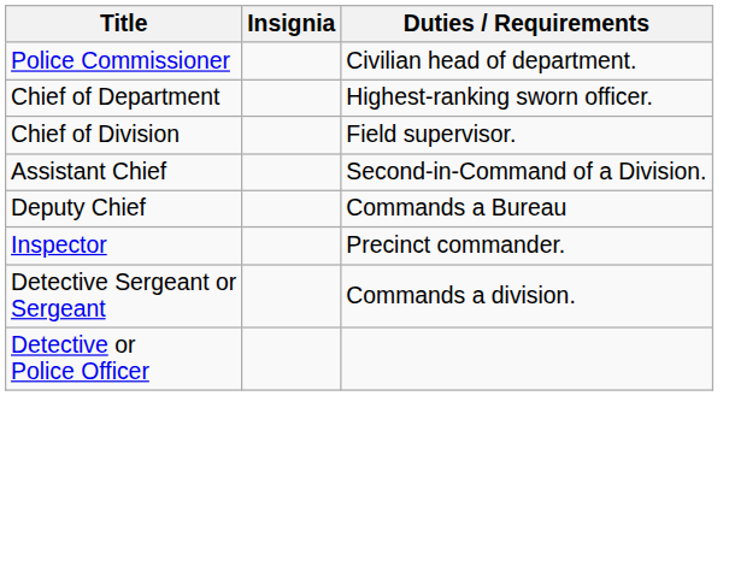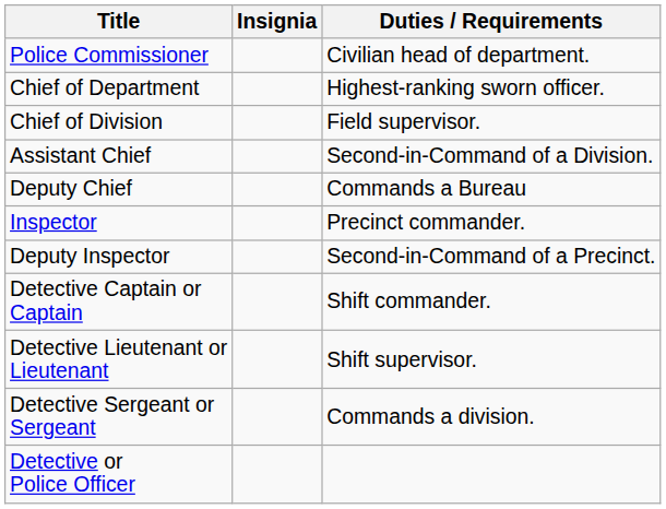+ row: Deputy Inspector | Second-in-Command of a Precinct.
+ row: Detective Captain or Captain | Shift commander.
+ row: Detective Lieutenant or Lieutenant | Shift supervisor.
